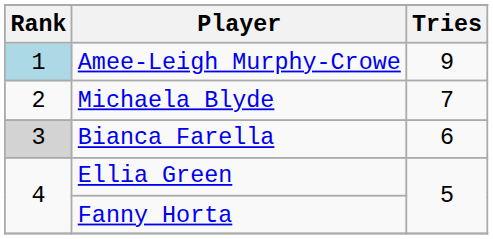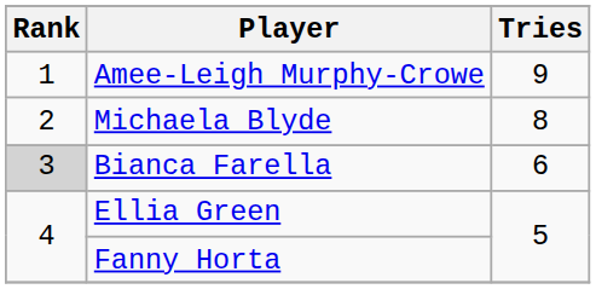Amee-Leigh Murphy-Crowe | Rank: lightblue background -> no background
Michaela Blyde | Tries: 7 -> 8
